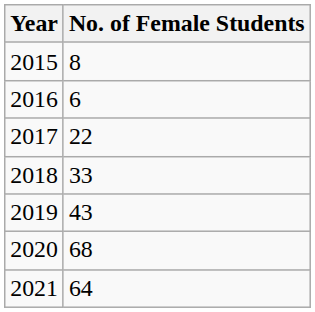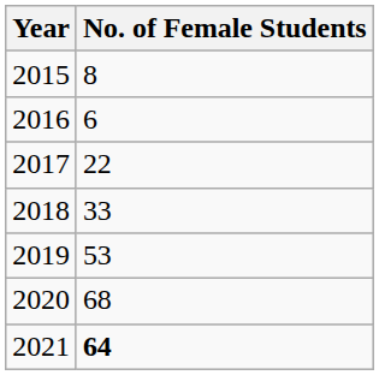2019 | No. of Female Students: 43 -> 53
2021 | No. of Female Students: normal -> bold
